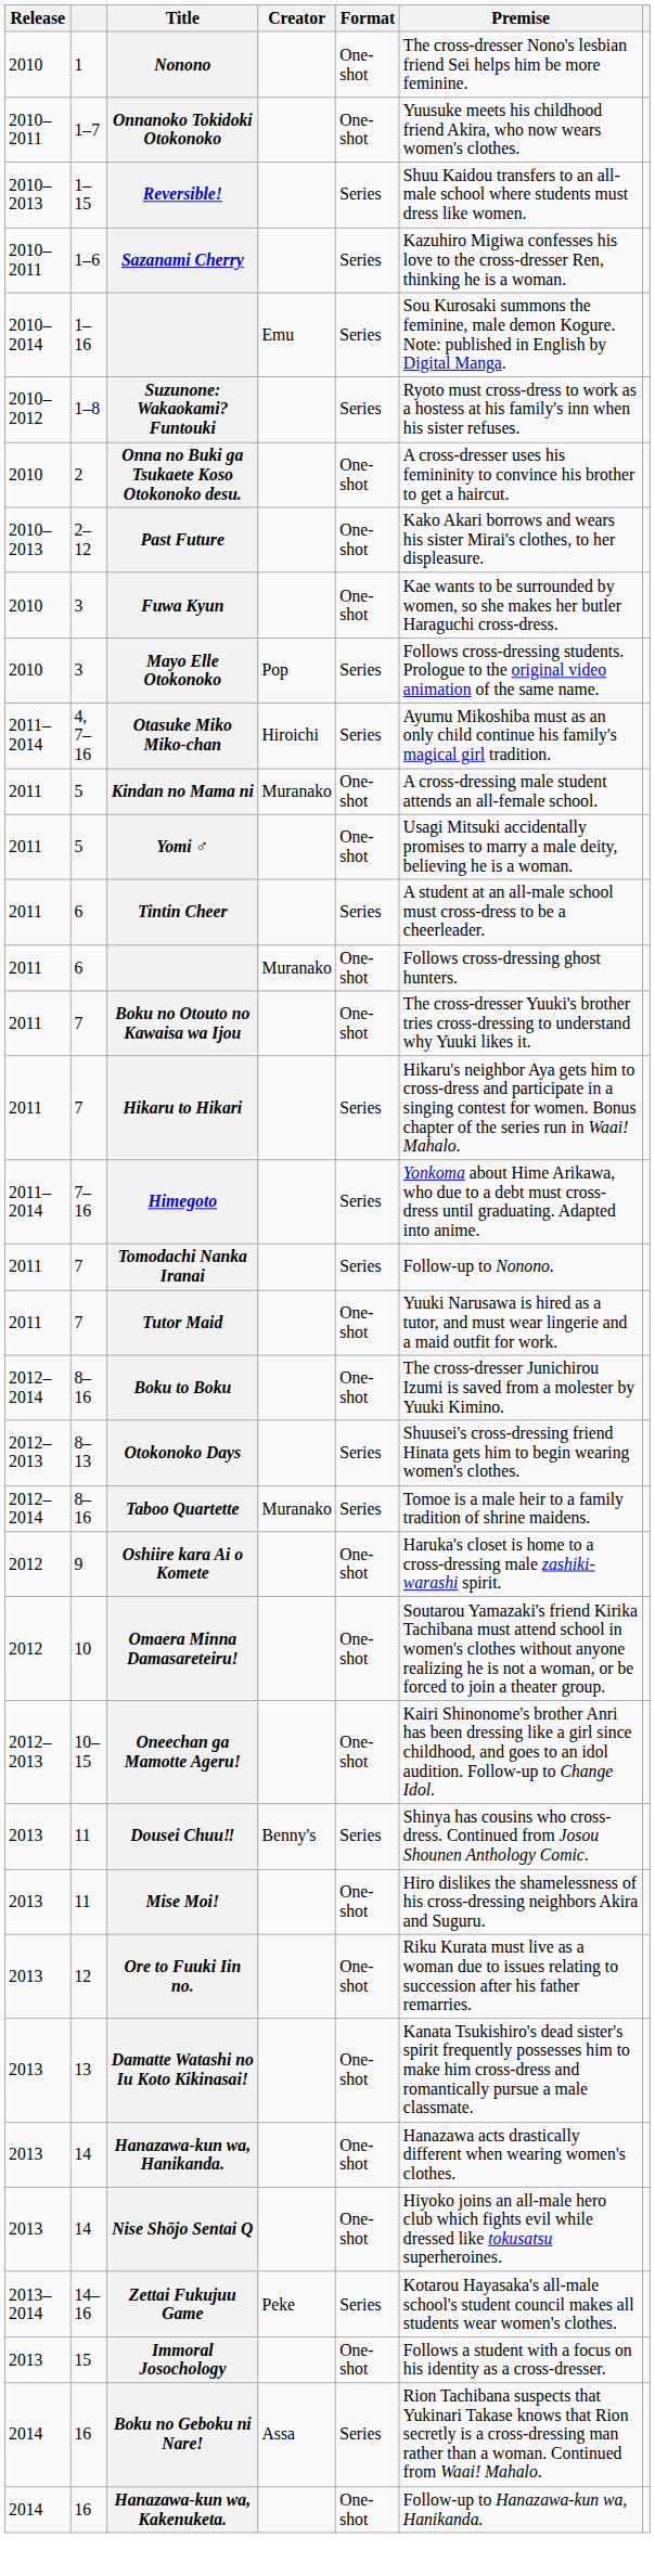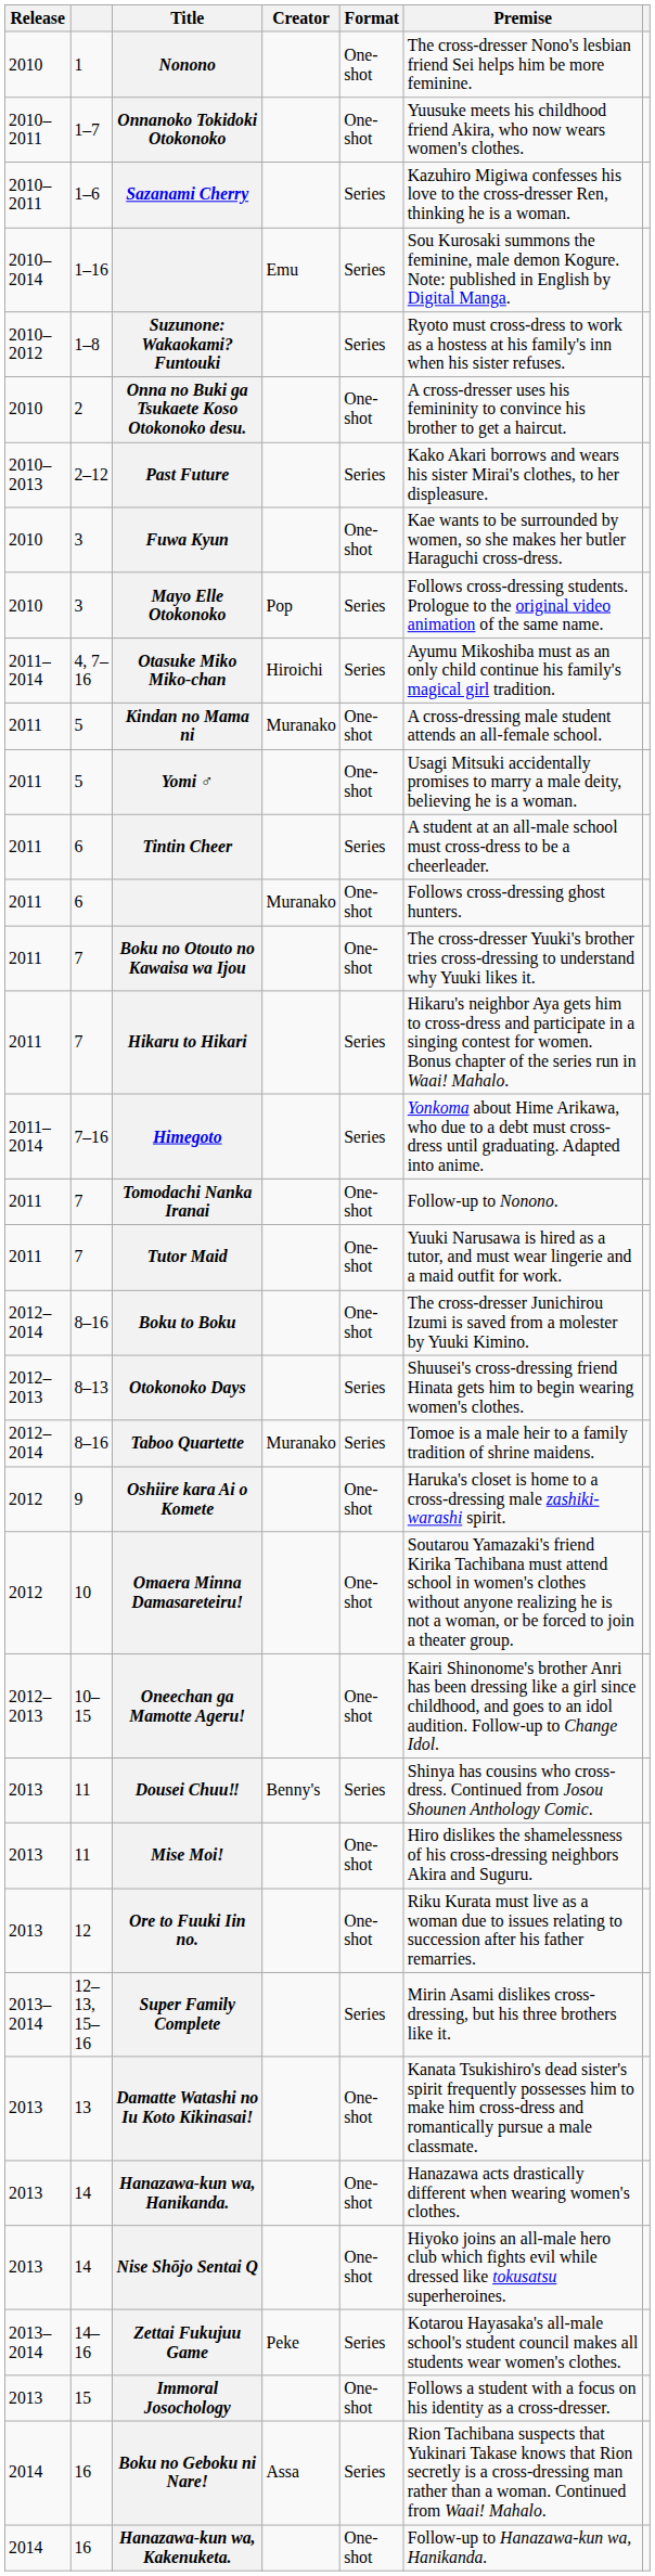- row: 2010–2013 | 1–15 | Reversible! | Series | Shuu Kaidou transfers to an all-male school where students must dress like women.
Past Future | Format: One-shot -> Series
Tomodachi Nanka Iranai | Format: Series -> One-shot
+ row: 2013–2014 | 12–13, 15–16 | Super Family Complete | Series | Mirin Asami dislikes cross-dressing, but his three brothers like it.
